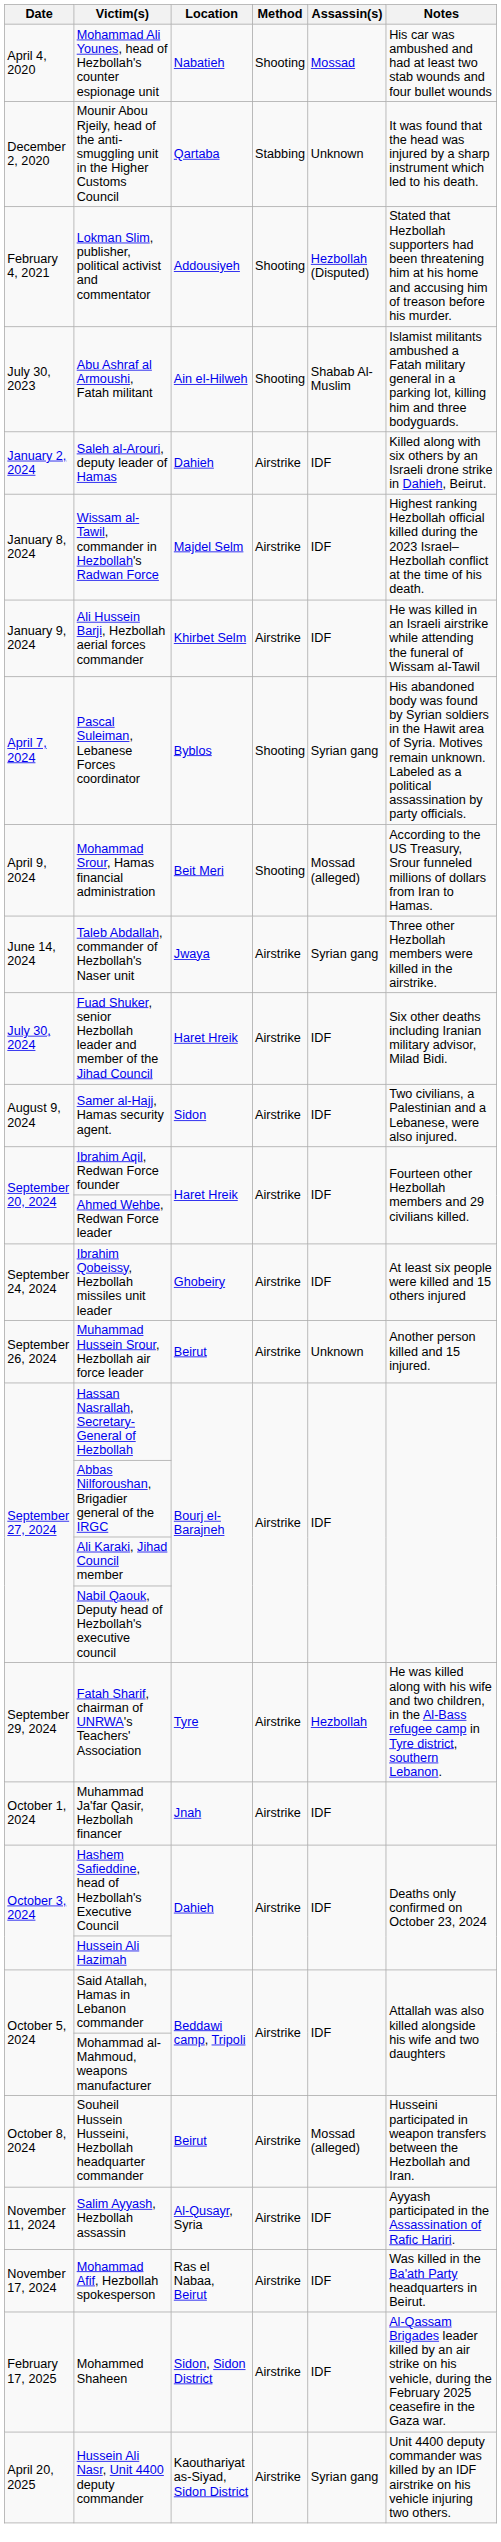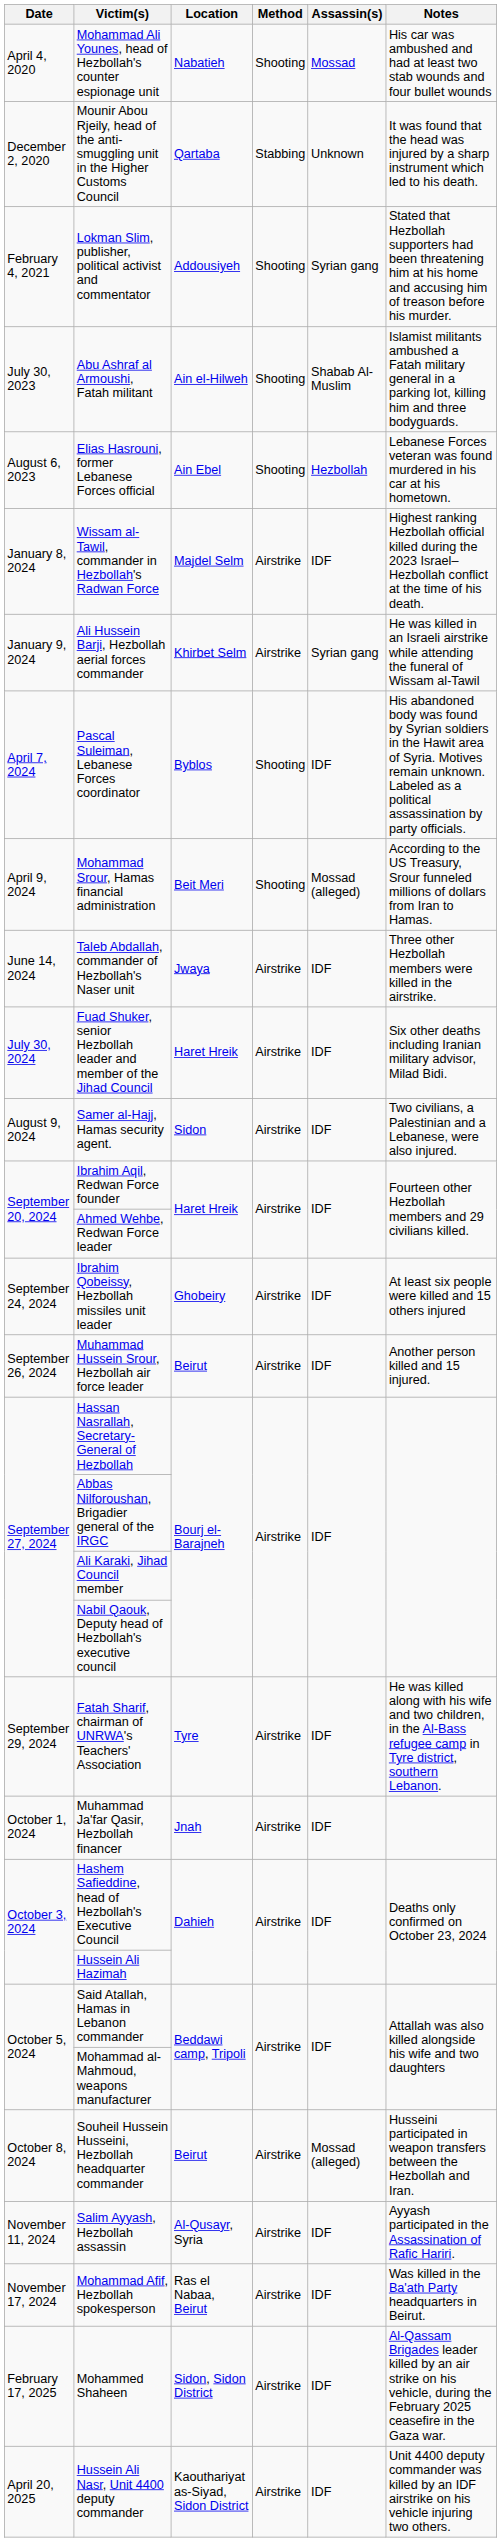Lokman Slim, publisher, political activist and commentator | Assassin(s): Hezbollah (Disputed) -> Syrian gang
+ row: August 6, 2023 | Elias Hasrouni, former Lebanese Forces official | Ain Ebel | Shooting | Hezbollah | Lebanese Forces veteran was found murdered in his car at his hometown.
- row: January 2, 2024 | Saleh al-Arouri, deputy leader of Hamas | Dahieh | Airstrike | IDF | Killed along with six others by an Israeli drone strike in Dahieh, Beirut.
Ali Hussein Barji, Hezbollah aerial forces commander | Assassin(s): IDF -> Syrian gang
Pascal Suleiman, Lebanese Forces coordinator | Assassin(s): Syrian gang -> IDF
Taleb Abdallah, commander of Hezbollah's Naser unit | Assassin(s): Syrian gang -> IDF
Muhammad Hussein Srour, Hezbollah air force leader | Assassin(s): Unknown -> IDF
Fatah Sharif, chairman of UNRWA's Teachers' Association | Assassin(s): Hezbollah -> IDF
Hussein Ali Nasr, Unit 4400 deputy commander | Assassin(s): Syrian gang -> IDF
